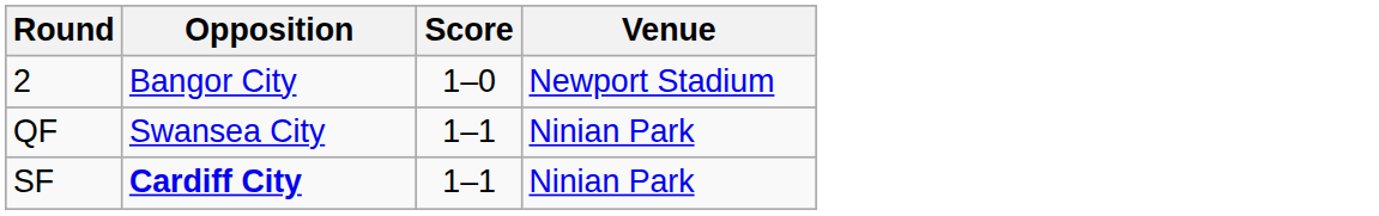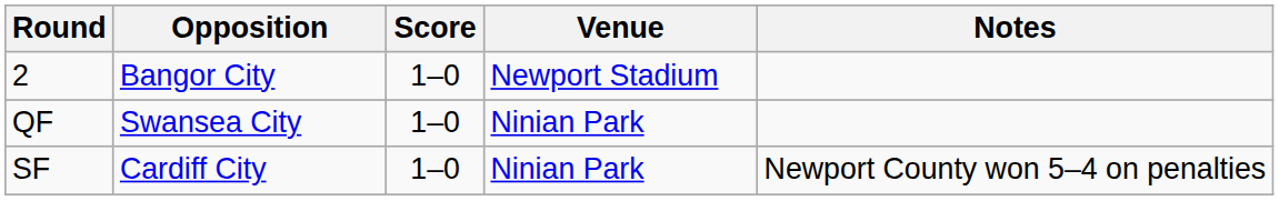+ column: Notes | Newport County won 5–4 on penalties
QF | Score: 1–1 -> 1–0
SF | Opposition: bold -> normal
SF | Score: 1–1 -> 1–0
